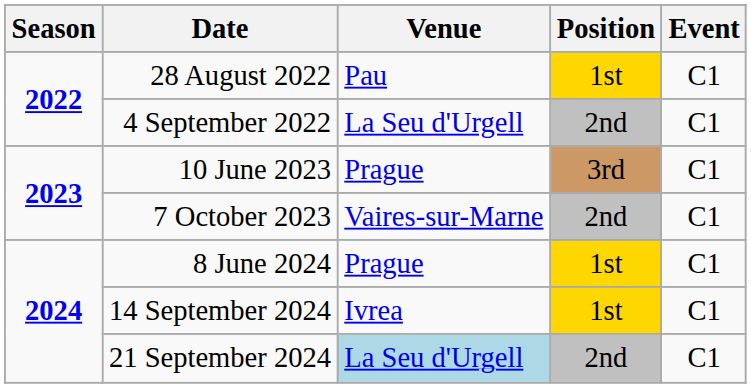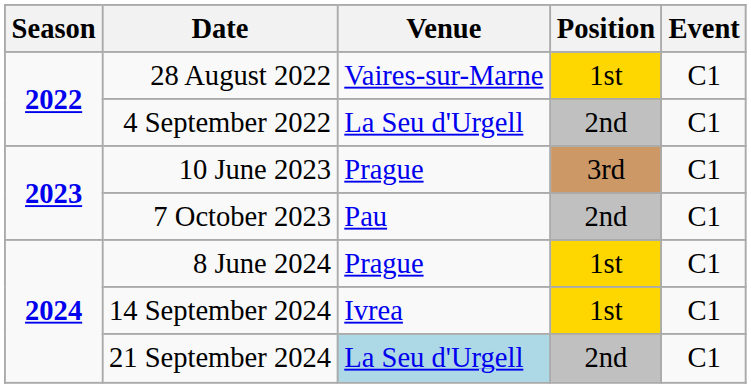28 August 2022 | Venue: Pau -> Vaires-sur-Marne
7 October 2023 | Venue: Vaires-sur-Marne -> Pau
